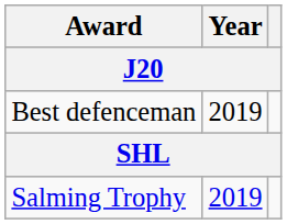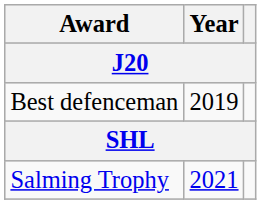Salming Trophy | Year: 2019 -> 2021
